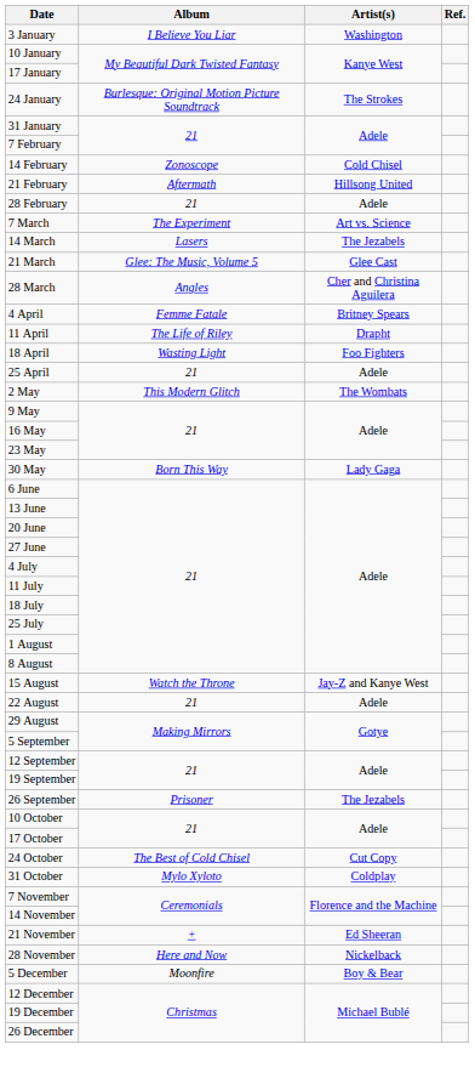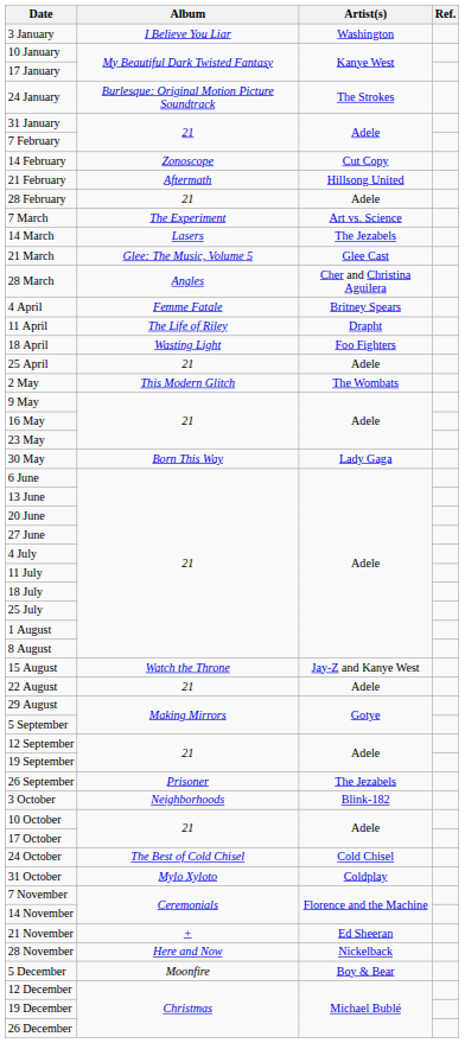14 February | Artist(s): Cold Chisel -> Cut Copy
+ row: 3 October | Neighborhoods | Blink-182
24 October | Artist(s): Cut Copy -> Cold Chisel
